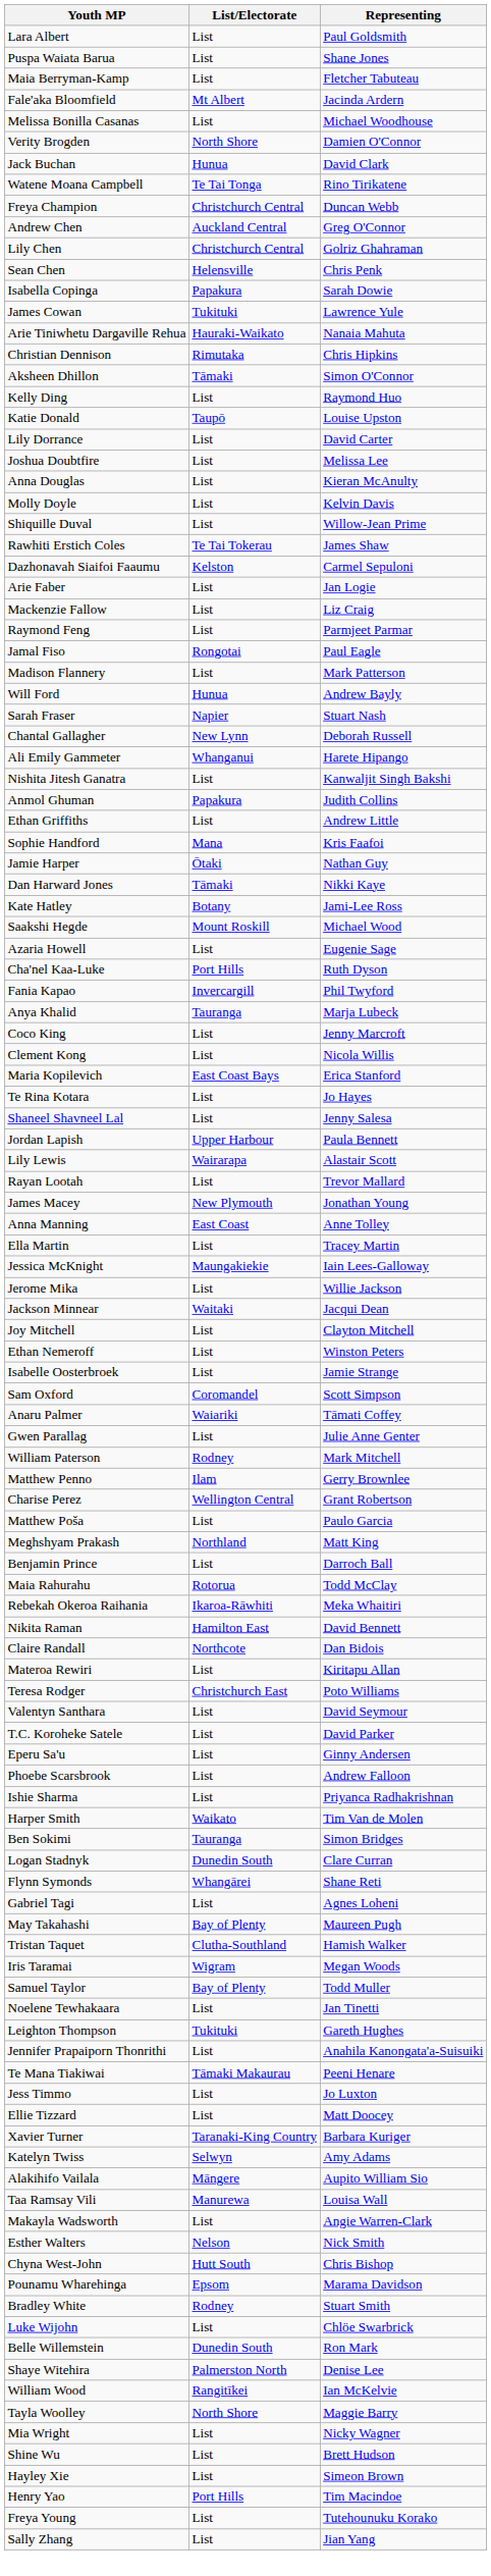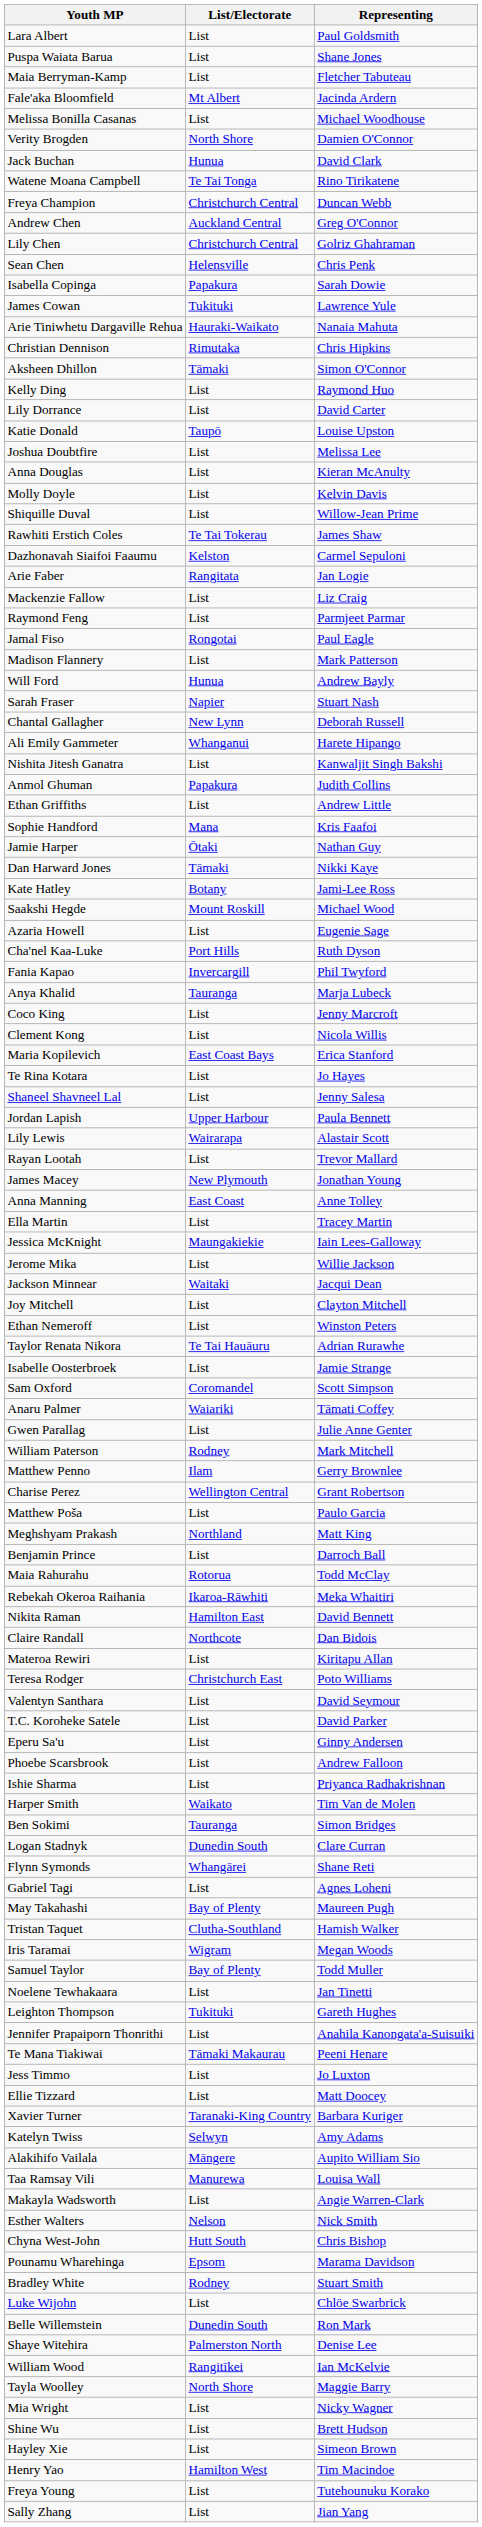rows swapped: Katie Donald <-> Lily Dorrance
Arie Faber | List/Electorate: List -> Rangitata
+ row: Taylor Renata Nikora | Te Tai Hauāuru | Adrian Rurawhe
Henry Yao | List/Electorate: Port Hills -> Hamilton West
